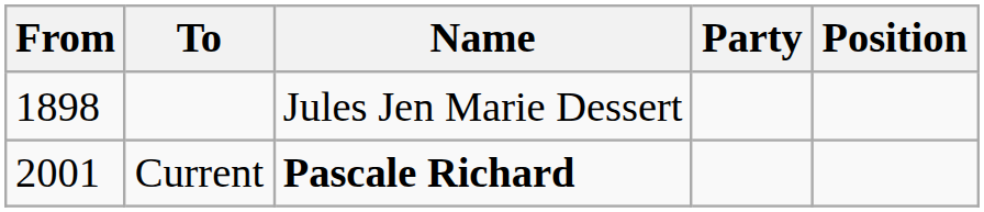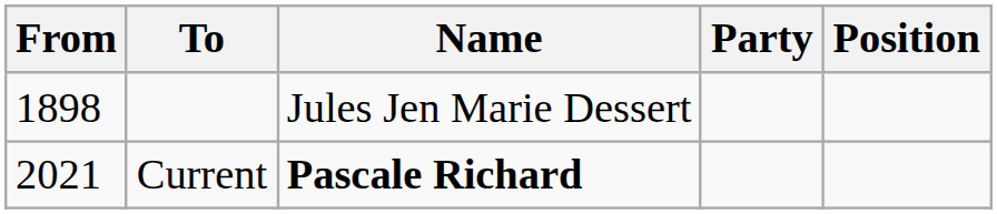Current | From: 2001 -> 2021
